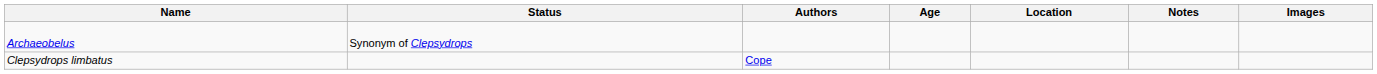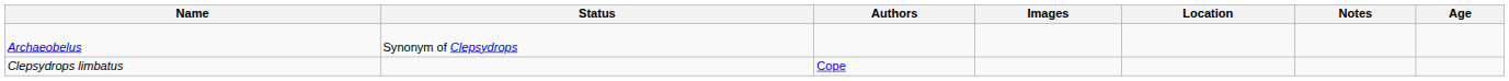columns swapped: Age <-> Images
